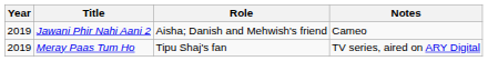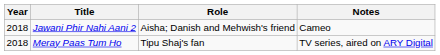Jawani Phir Nahi Aani 2 | Year: 2019 -> 2018
Meray Paas Tum Ho | Year: 2019 -> 2018
